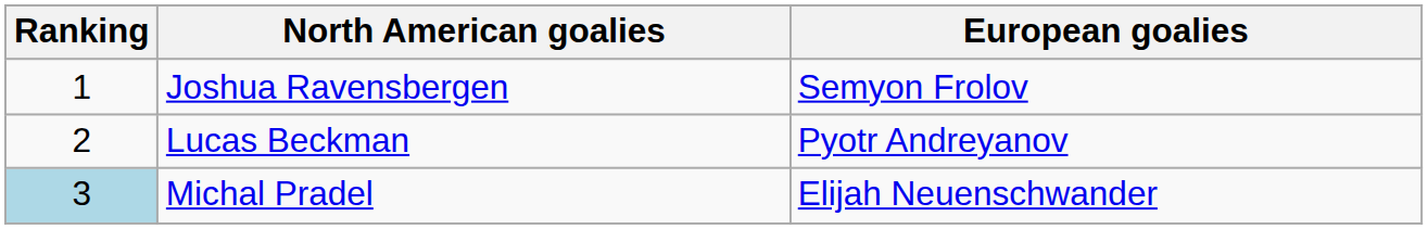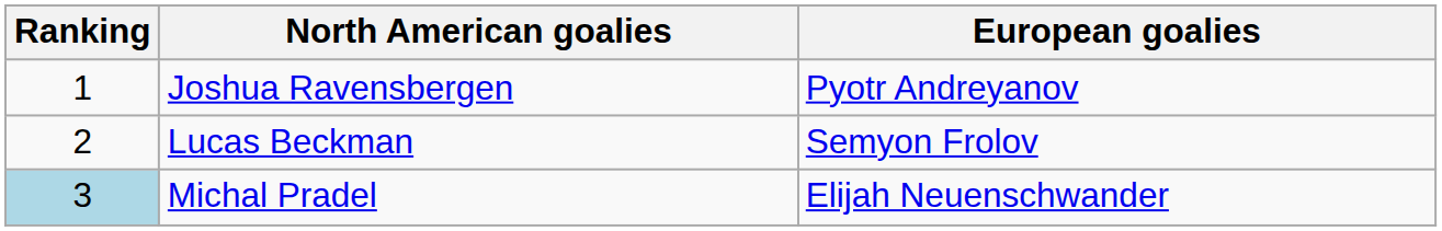Joshua Ravensbergen | European goalies: Semyon Frolov -> Pyotr Andreyanov
Lucas Beckman | European goalies: Pyotr Andreyanov -> Semyon Frolov
